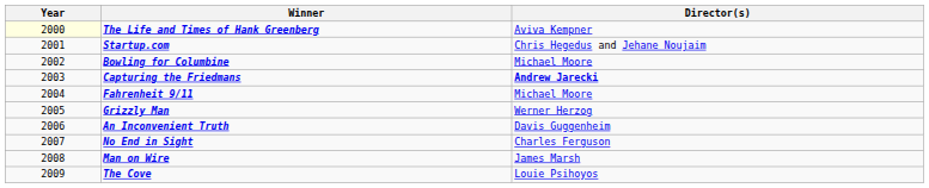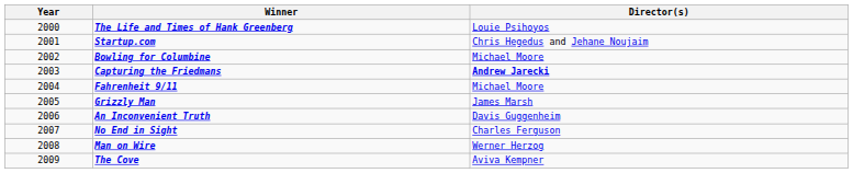The Life and Times of Hank Greenberg | Year: lightyellow background -> no background
The Life and Times of Hank Greenberg | Director(s): Aviva Kempner -> Louie Psihoyos
Grizzly Man | Director(s): Werner Herzog -> James Marsh
Man on Wire | Director(s): James Marsh -> Werner Herzog
The Cove | Director(s): Louie Psihoyos -> Aviva Kempner
